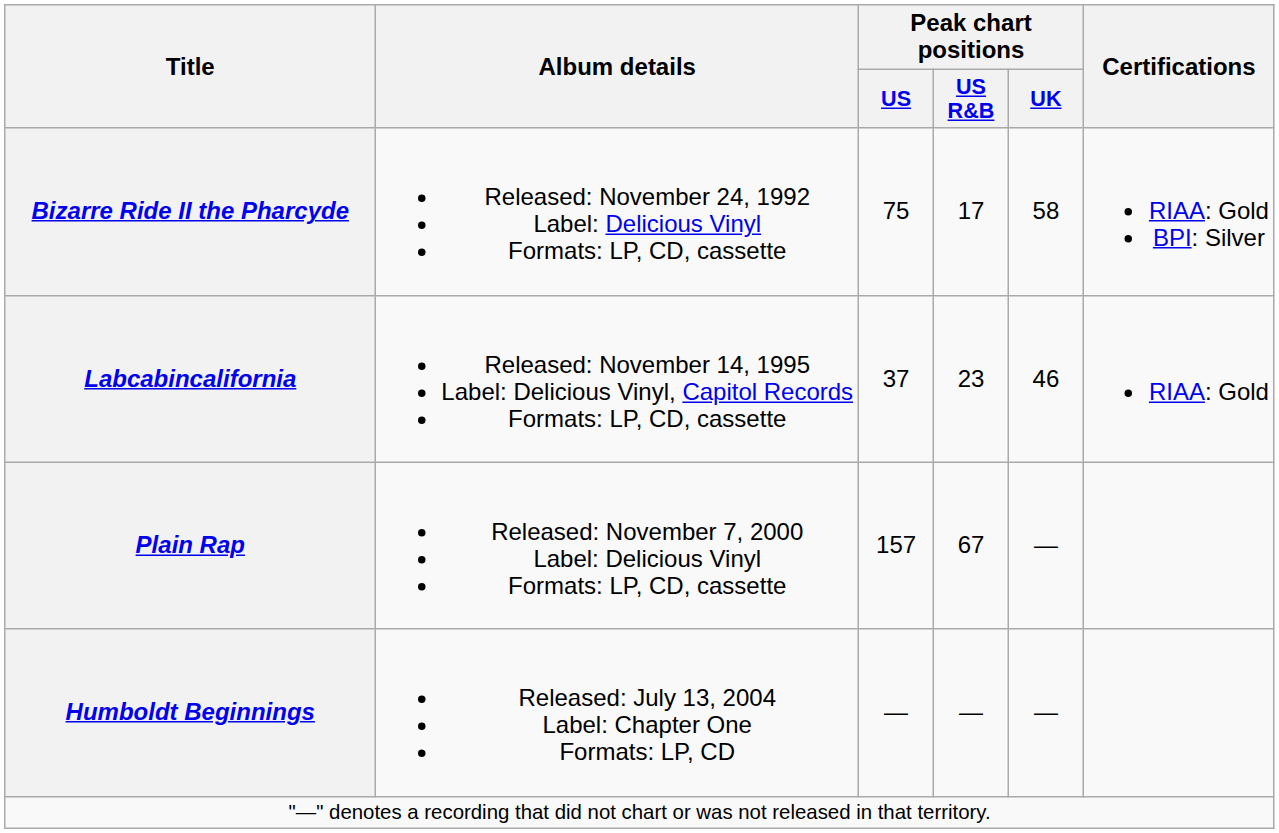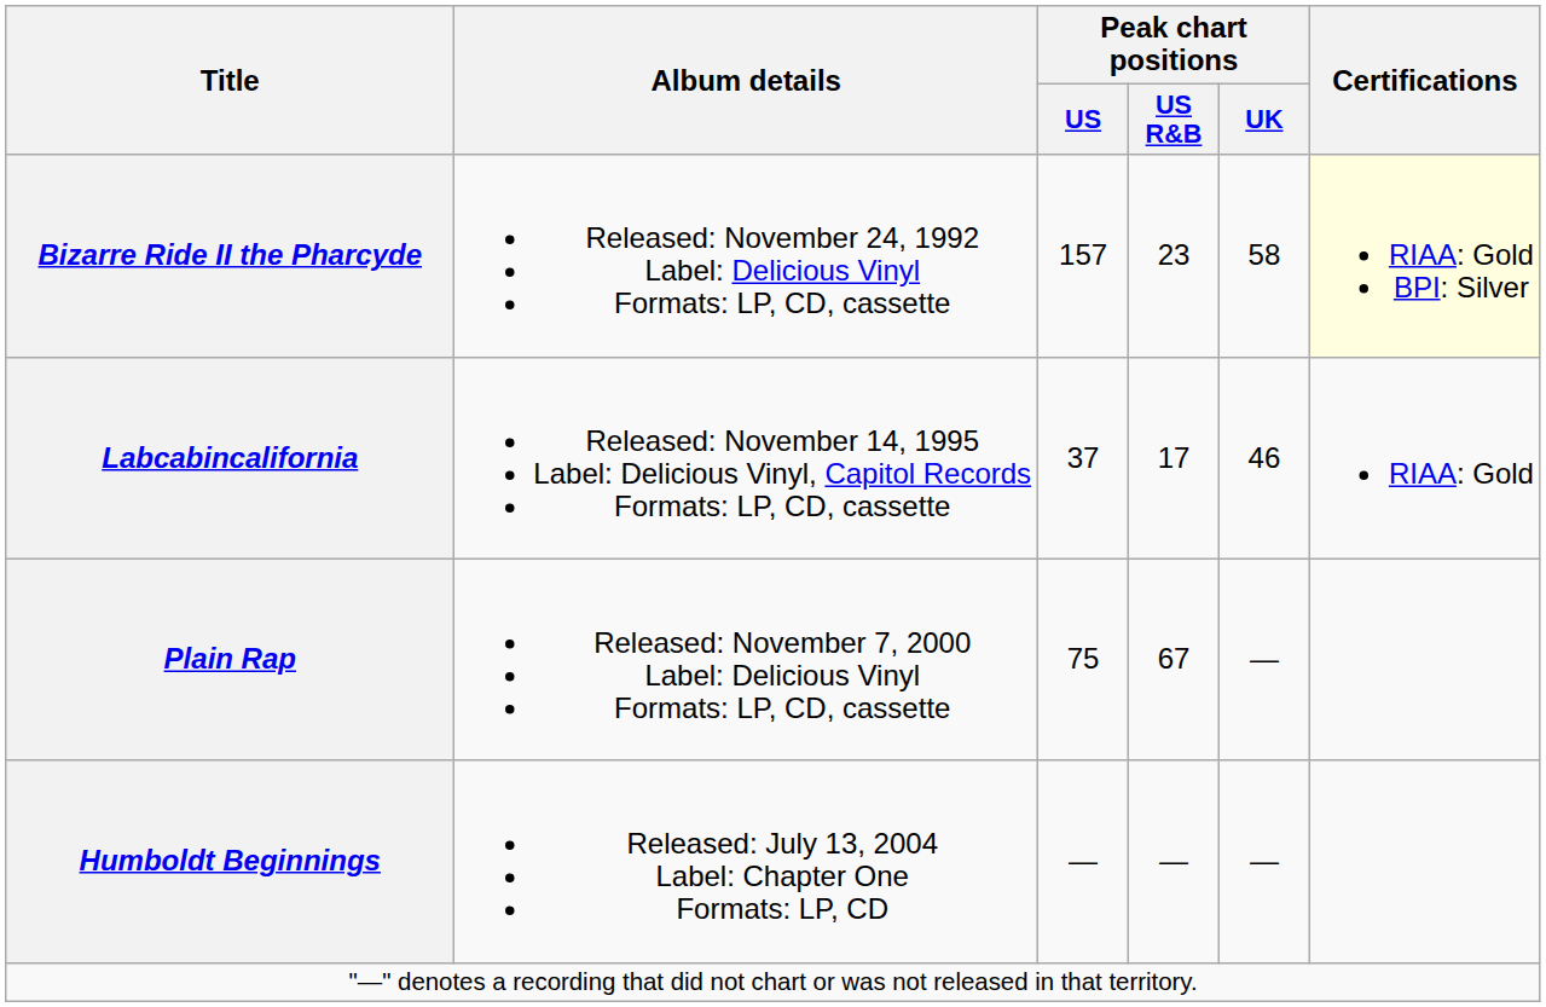Bizarre Ride II the Pharcyde | Peak chart positions / US: 75 -> 157
Bizarre Ride II the Pharcyde | Peak chart positions / US R&B: 17 -> 23
Bizarre Ride II the Pharcyde | Certifications: no background -> lightyellow background
Labcabincalifornia | Peak chart positions / US R&B: 23 -> 17
Plain Rap | Peak chart positions / US: 157 -> 75
